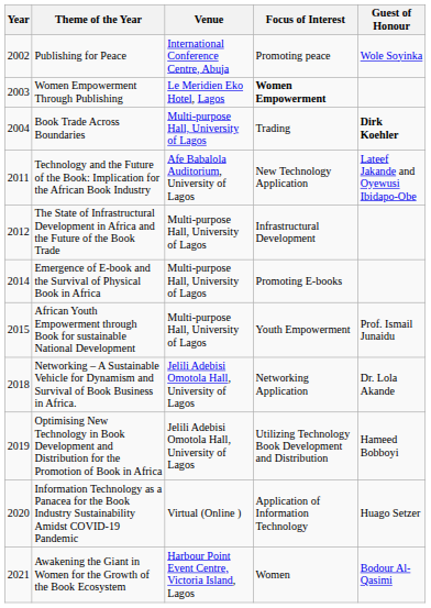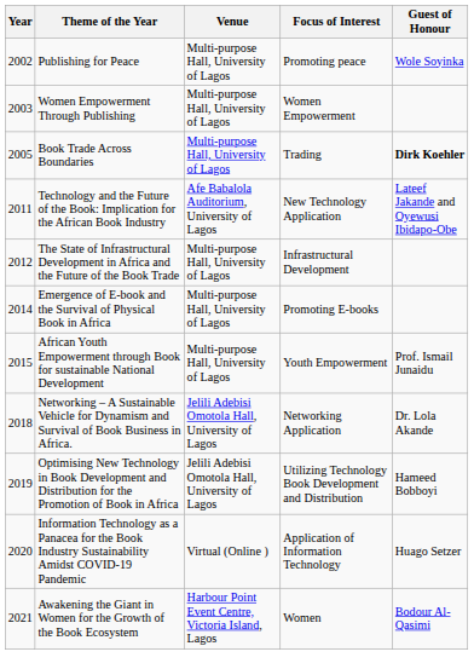Publishing for Peace | Venue: International Conference Centre, Abuja -> Multi-purpose Hall, University of Lagos
Women Empowerment Through Publishing | Venue: Le Meridien Eko Hotel, Lagos -> Multi-purpose Hall, University of Lagos
Women Empowerment Through Publishing | Focus of Interest: bold -> normal
Book Trade Across Boundaries | Year: 2004 -> 2005
